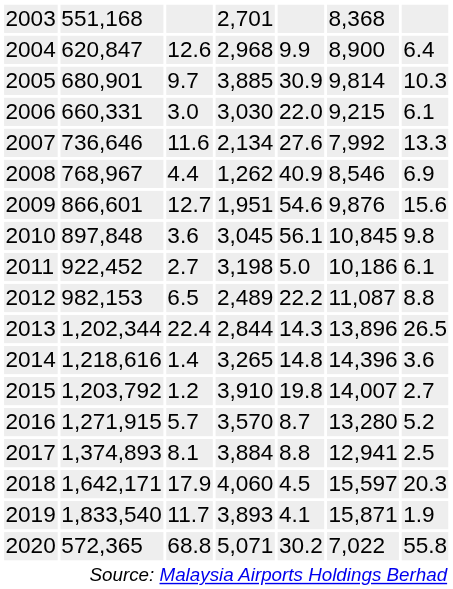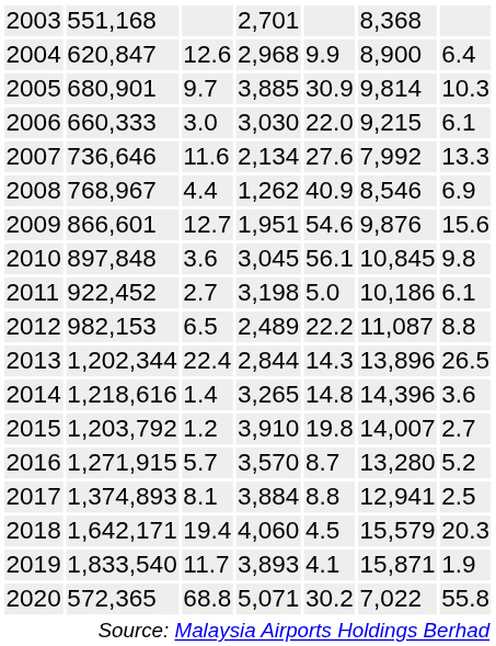2006 | column 2: 660,331 -> 660,333
2018 | column 3: 17.9 -> 19.4
2018 | column 6: 15,597 -> 15,579
